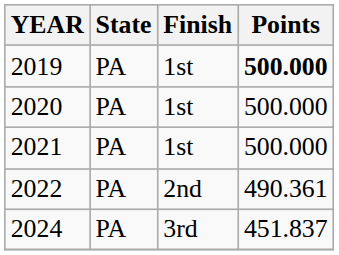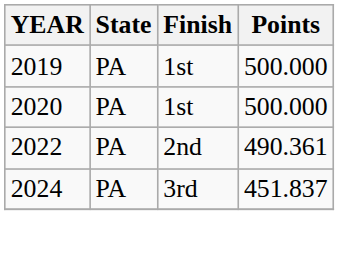2019 | Points: bold -> normal
- row: 2021 | PA | 1st | 500.000
